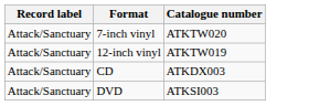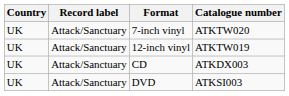+ column: Country | UK | UK | UK | UK
